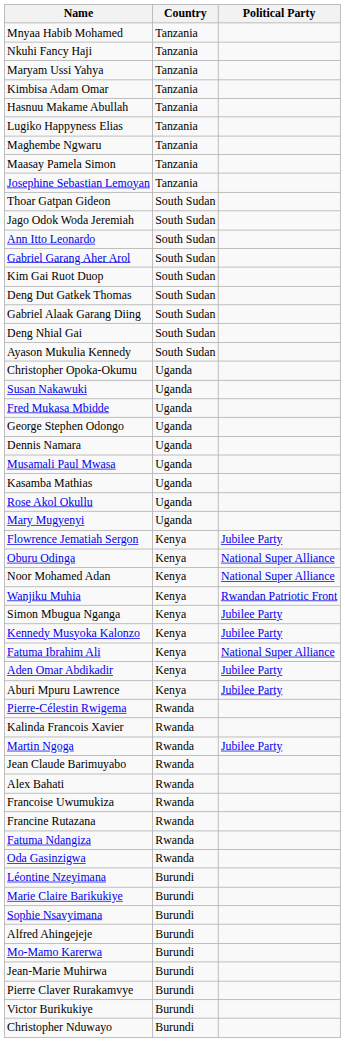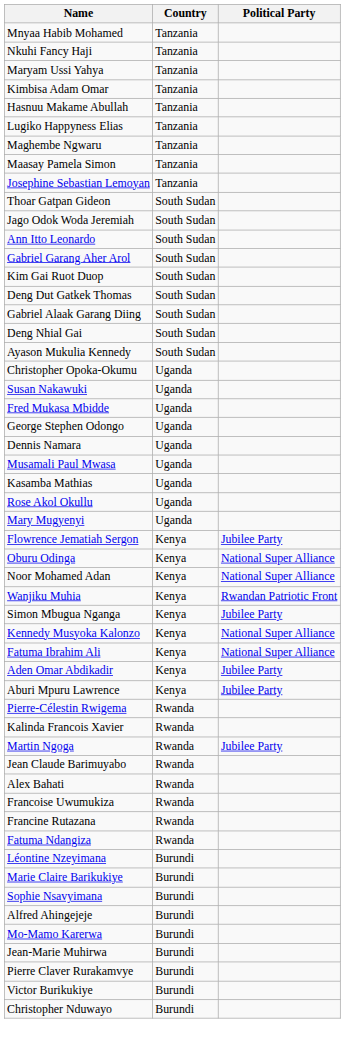Kennedy Musyoka Kalonzo | Political Party: Jubilee Party -> National Super Alliance
- row: Oda Gasinzigwa | Rwanda
